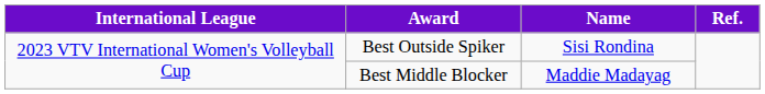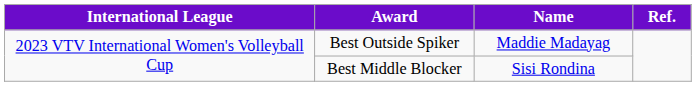Best Outside Spiker | Name: Sisi Rondina -> Maddie Madayag
Best Middle Blocker | Name: Maddie Madayag -> Sisi Rondina
